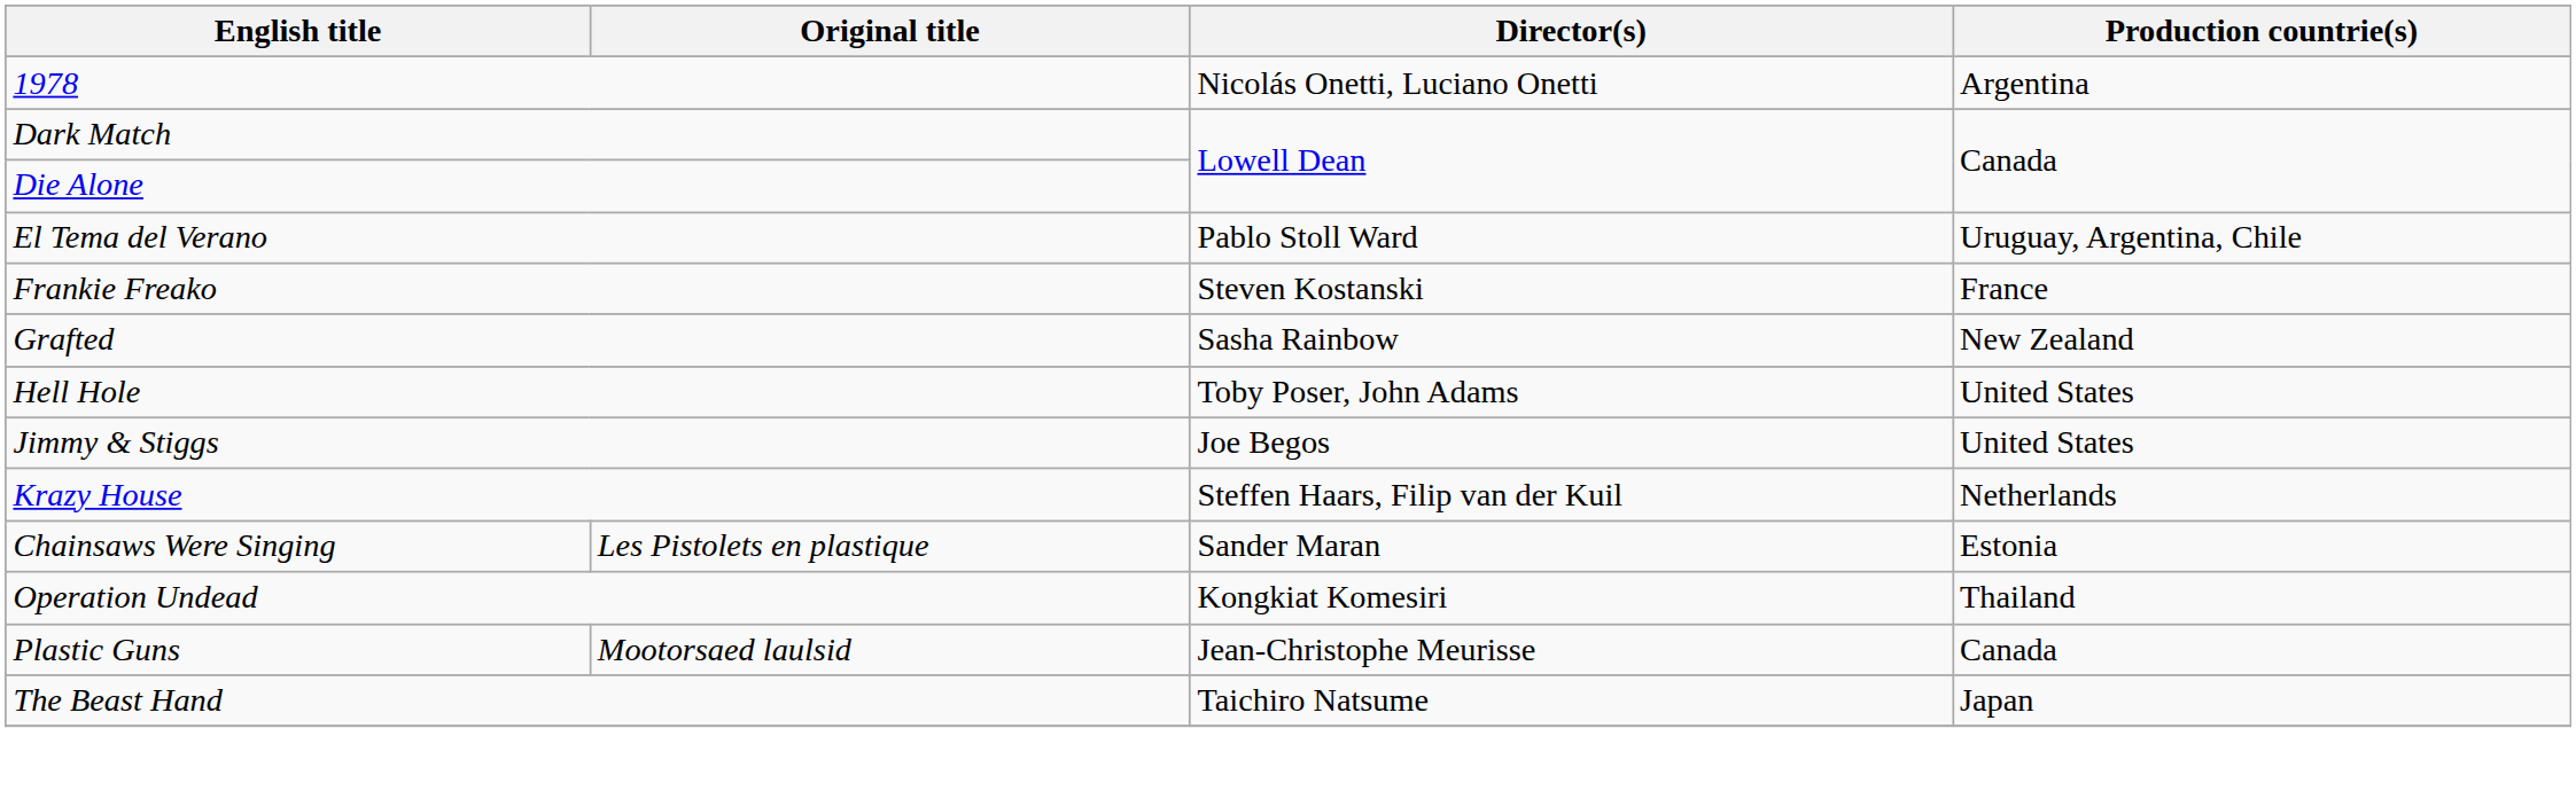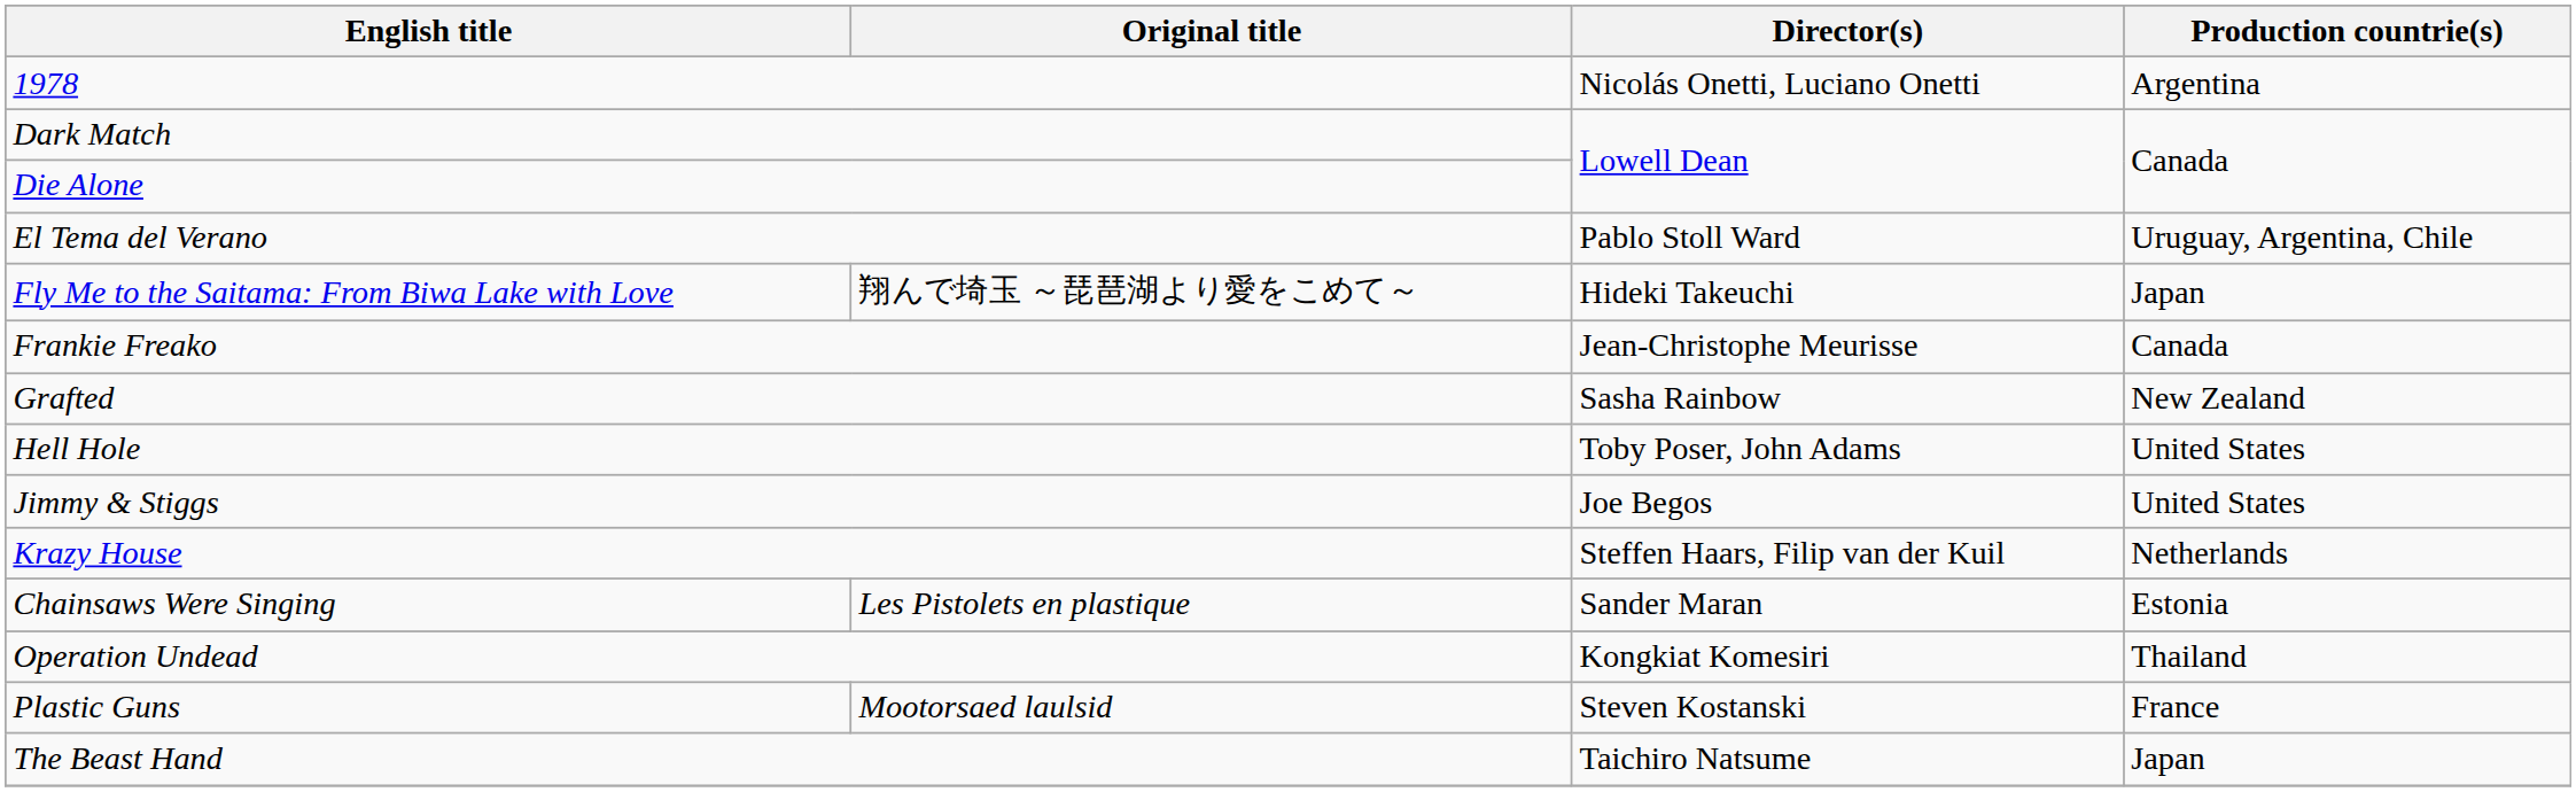+ row: Fly Me to the Saitama: From Biwa Lake with Love | 翔んで埼玉 ～琵琶湖より愛をこめて～ | Hideki Takeuchi | Japan
Frankie Freako | Director(s): Steven Kostanski -> Jean-Christophe Meurisse
Frankie Freako | Production countrie(s): France -> Canada
Plastic Guns | Director(s): Jean-Christophe Meurisse -> Steven Kostanski
Plastic Guns | Production countrie(s): Canada -> France
